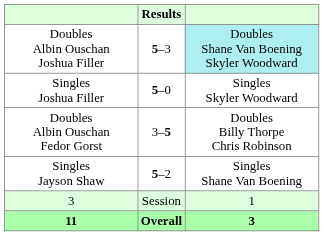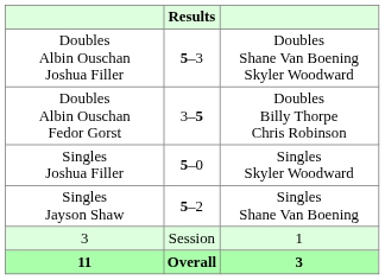Doubles Albin Ouschan Joshua Filler | column 3: paleturquoise background -> no background
rows swapped: Singles Joshua Filler <-> Doubles Albin Ouschan Fedor Gorst
